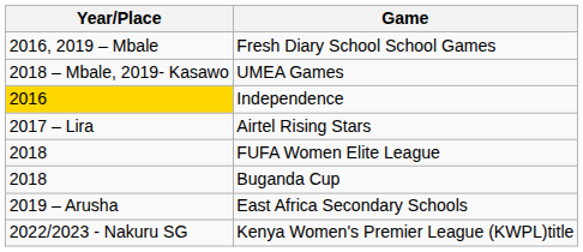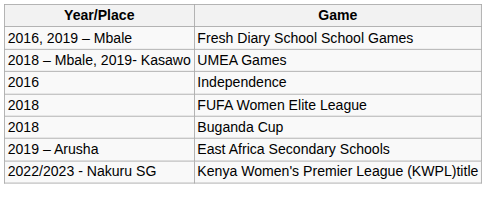Independence | Year/Place: gold background -> no background
- row: 2017 – Lira | Airtel Rising Stars
